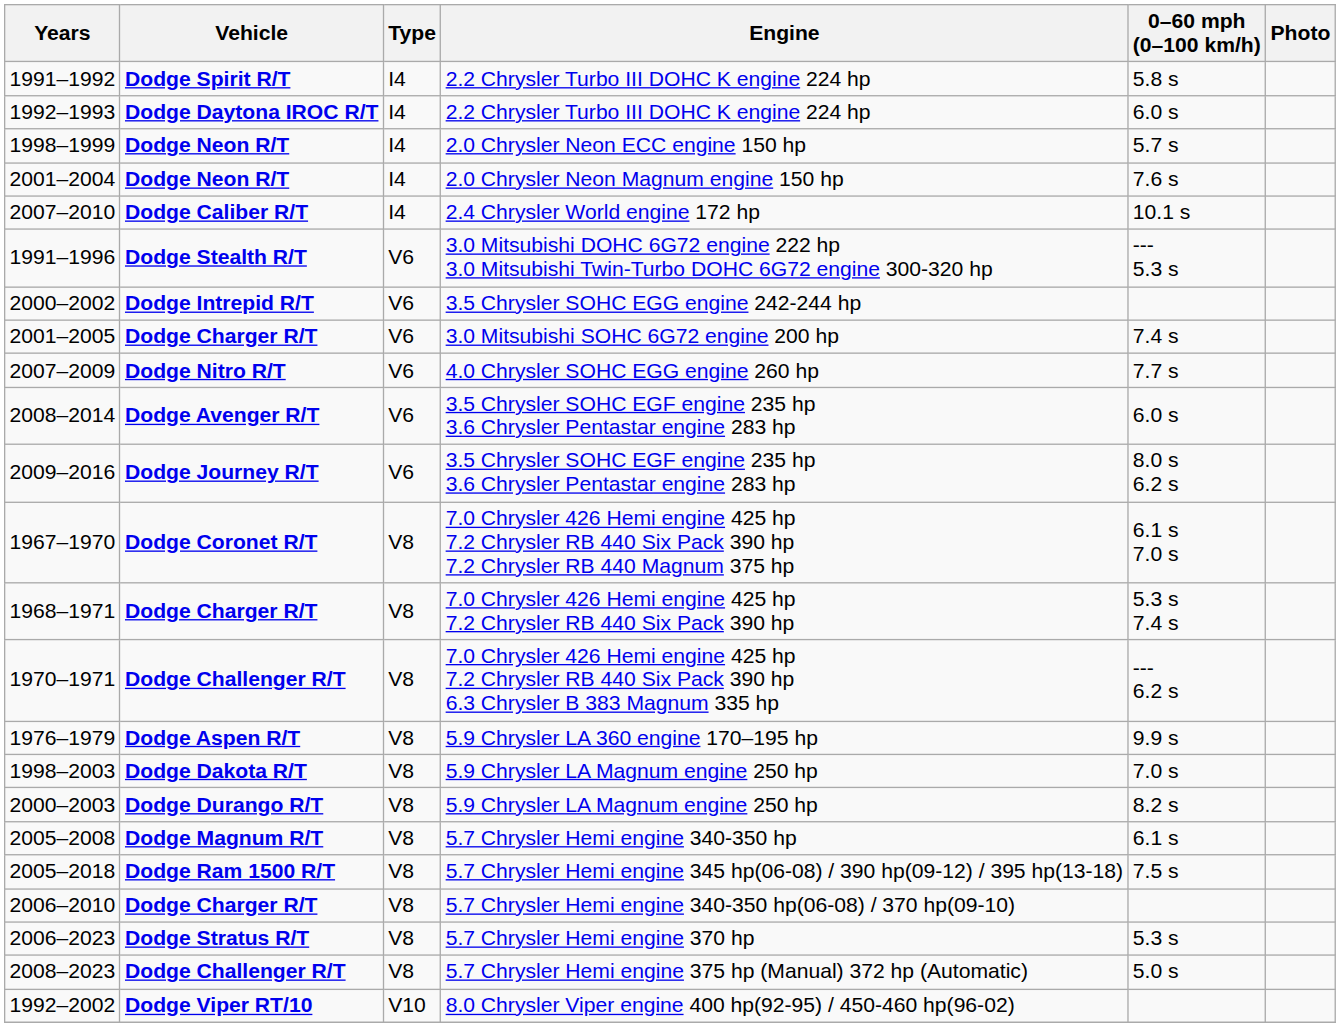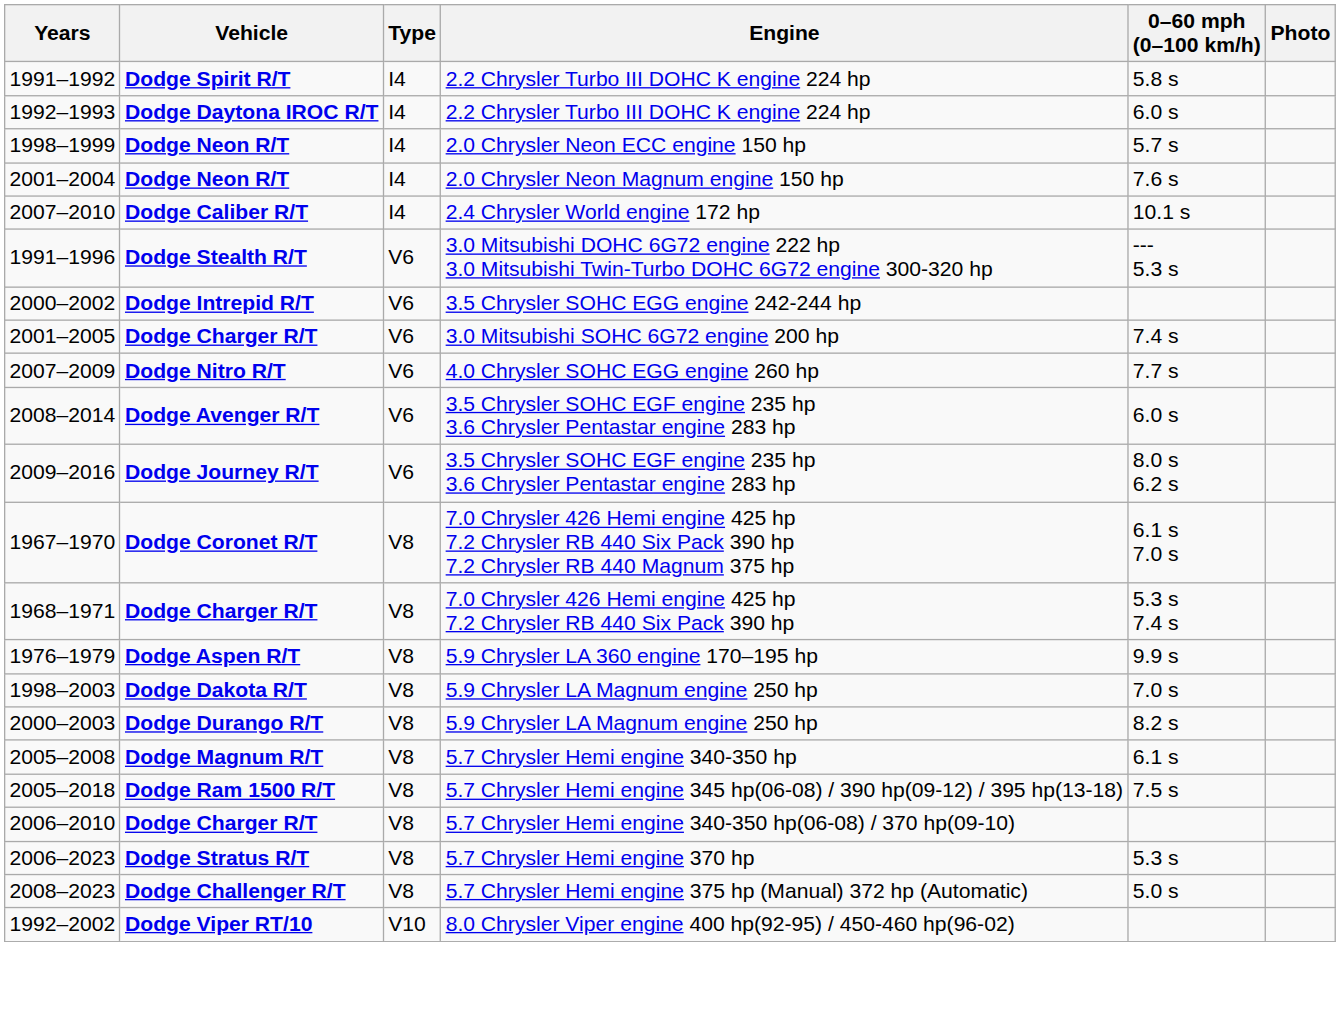- row: 1970–1971 | Dodge Challenger R/T | V8 | 7.0 Chrysler 426 Hemi engine 425 hp 7.2 Chrysler RB 440 Six Pack 390 hp 6.3 Chrysler B 383 Magnum 335 hp | --- 6.2 s
